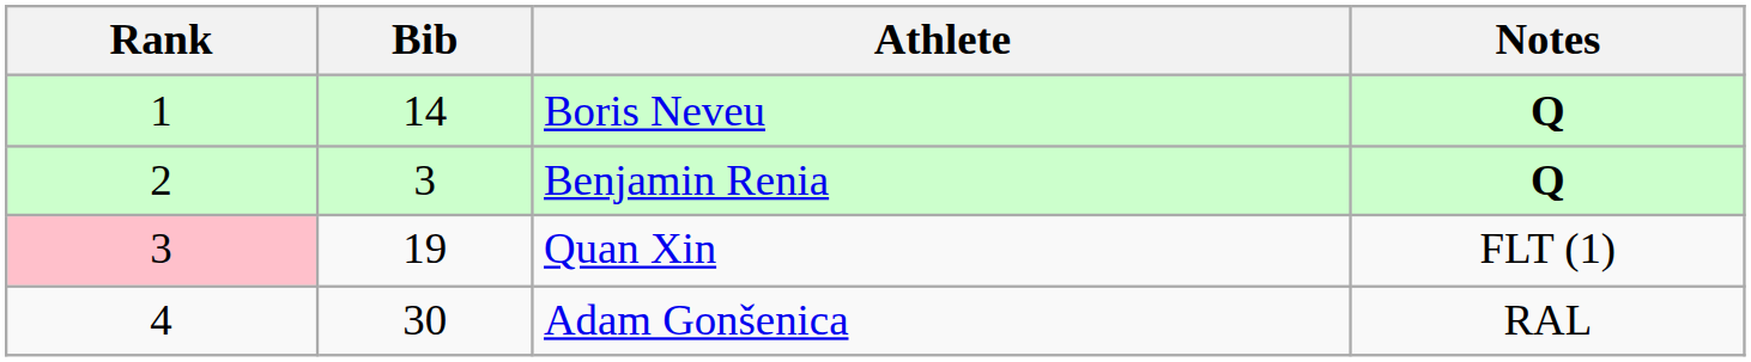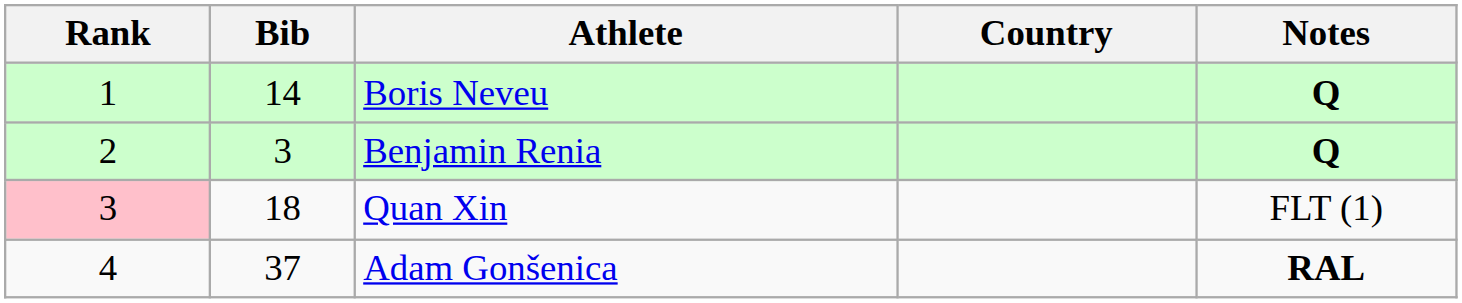+ column: Country
Quan Xin | Bib: 19 -> 18
Adam Gonšenica | Bib: 30 -> 37
Adam Gonšenica | Notes: normal -> bold
